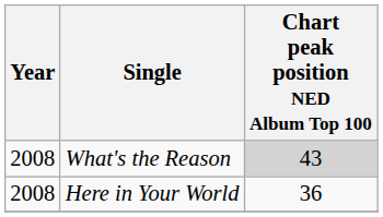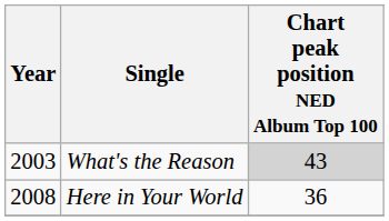What's the Reason | Year: 2008 -> 2003
